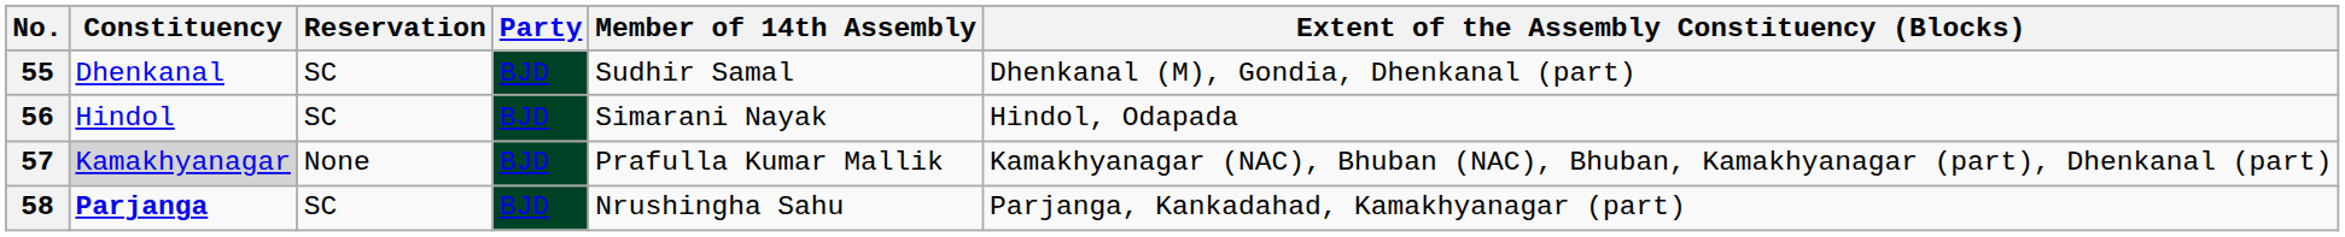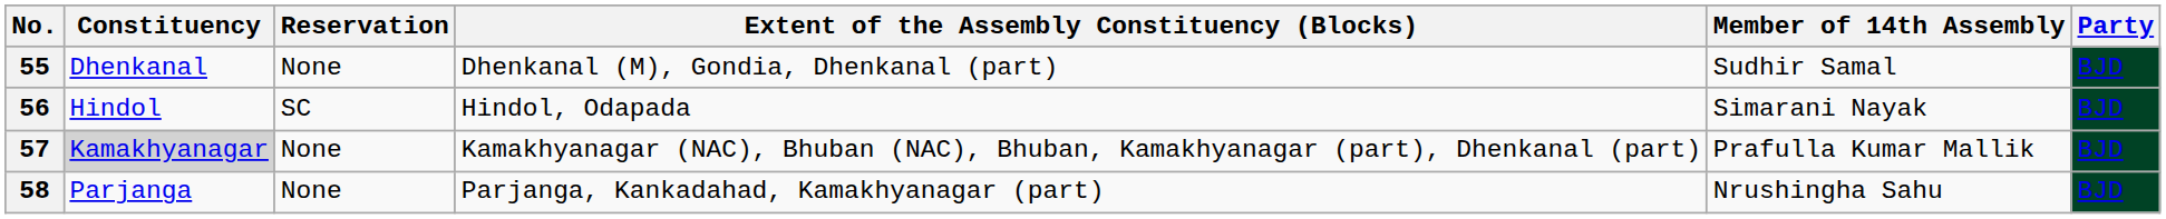columns swapped: Extent of the Assembly Constituency (Blocks) <-> Party
55 | Reservation: SC -> None
58 | Constituency: bold -> normal
58 | Reservation: SC -> None
